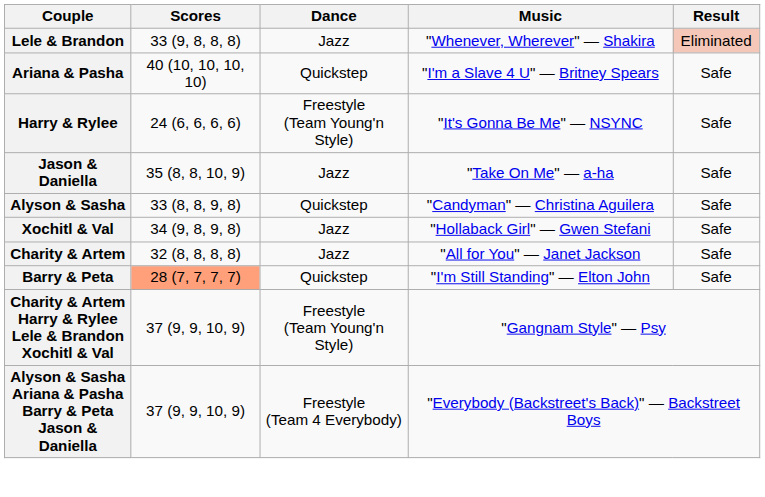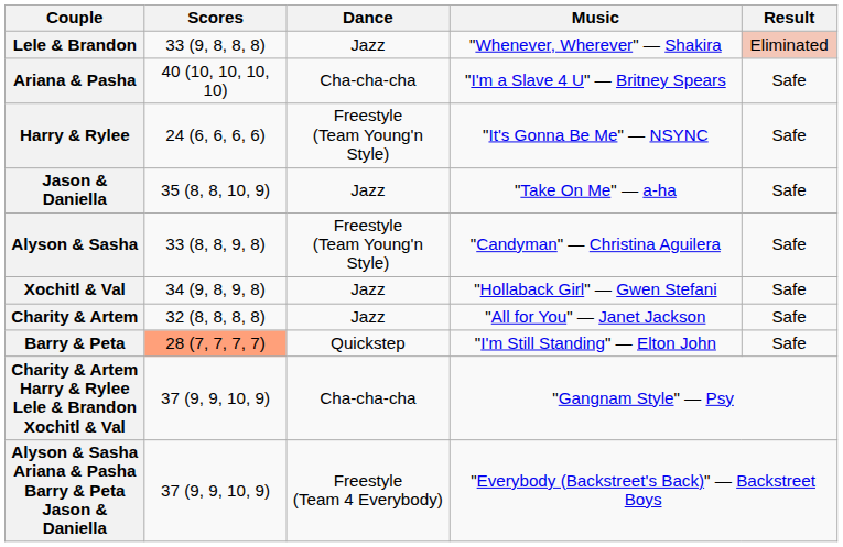Ariana & Pasha | Dance: Quickstep -> Cha-cha-cha
Alyson & Sasha | Dance: Quickstep -> Freestyle (Team Young'n Style)
Charity & Artem Harry & Rylee Lele & Brandon Xochitl & Val | Dance: Freestyle (Team Young'n Style) -> Cha-cha-cha
